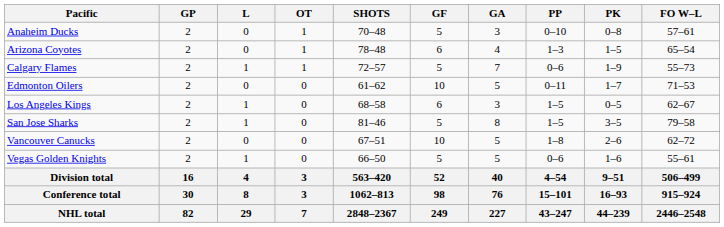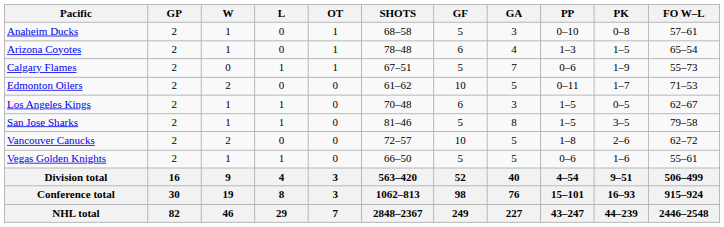+ column: W | 1 | 1 | 0 | 2 | 1 | 1 | 2 | 1 | 9 | 19 | 46
Anaheim Ducks | SHOTS: 70–48 -> 68–58
Calgary Flames | SHOTS: 72–57 -> 67–51
Los Angeles Kings | SHOTS: 68–58 -> 70–48
Vancouver Canucks | SHOTS: 67–51 -> 72–57
